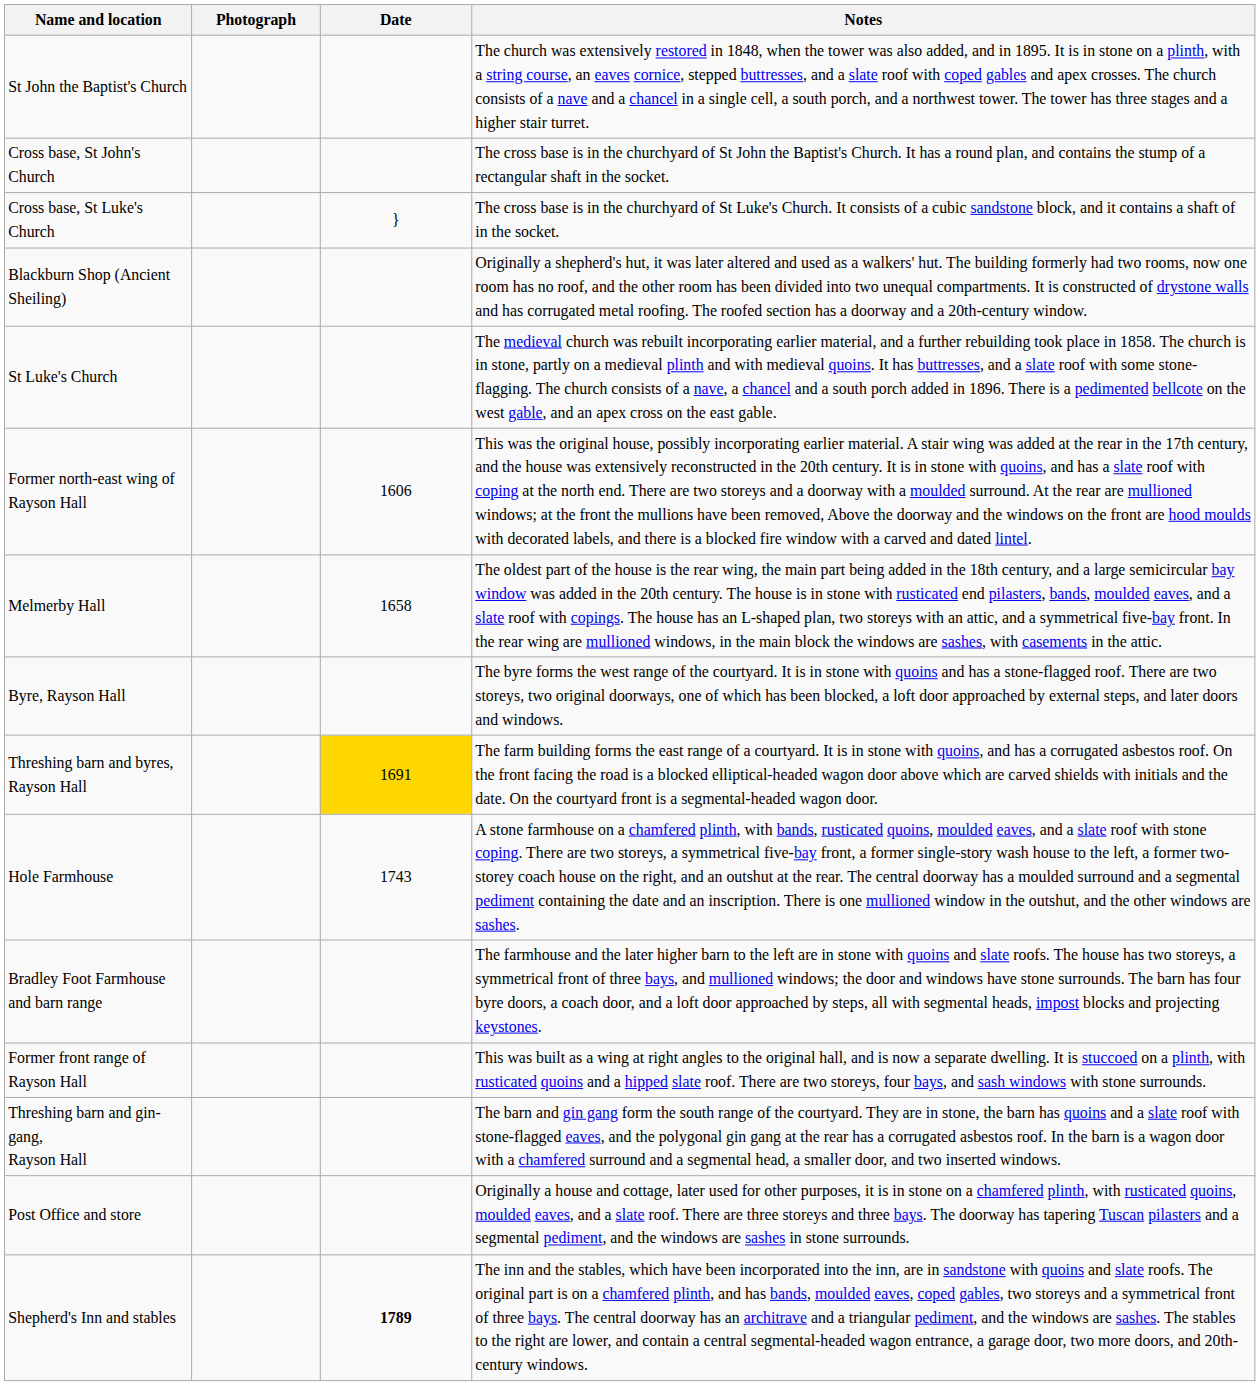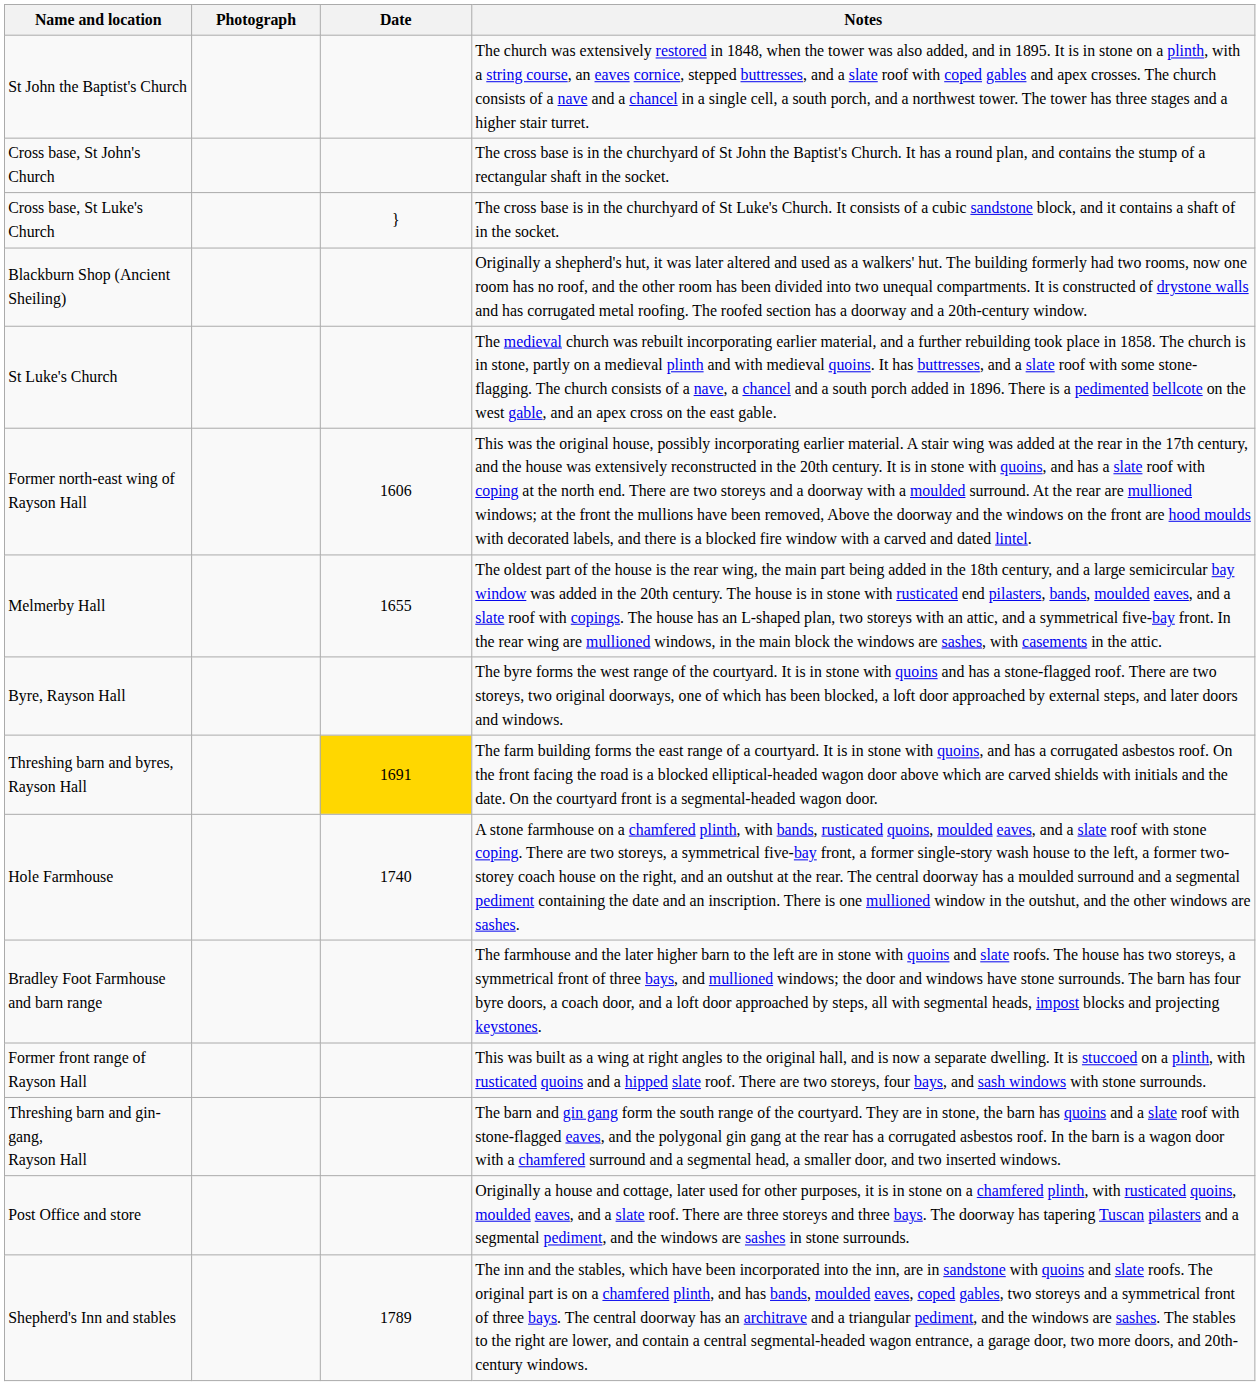Melmerby Hall | Date: 1658 -> 1655
Hole Farmhouse | Date: 1743 -> 1740
Shepherd's Inn and stables | Date: bold -> normal
